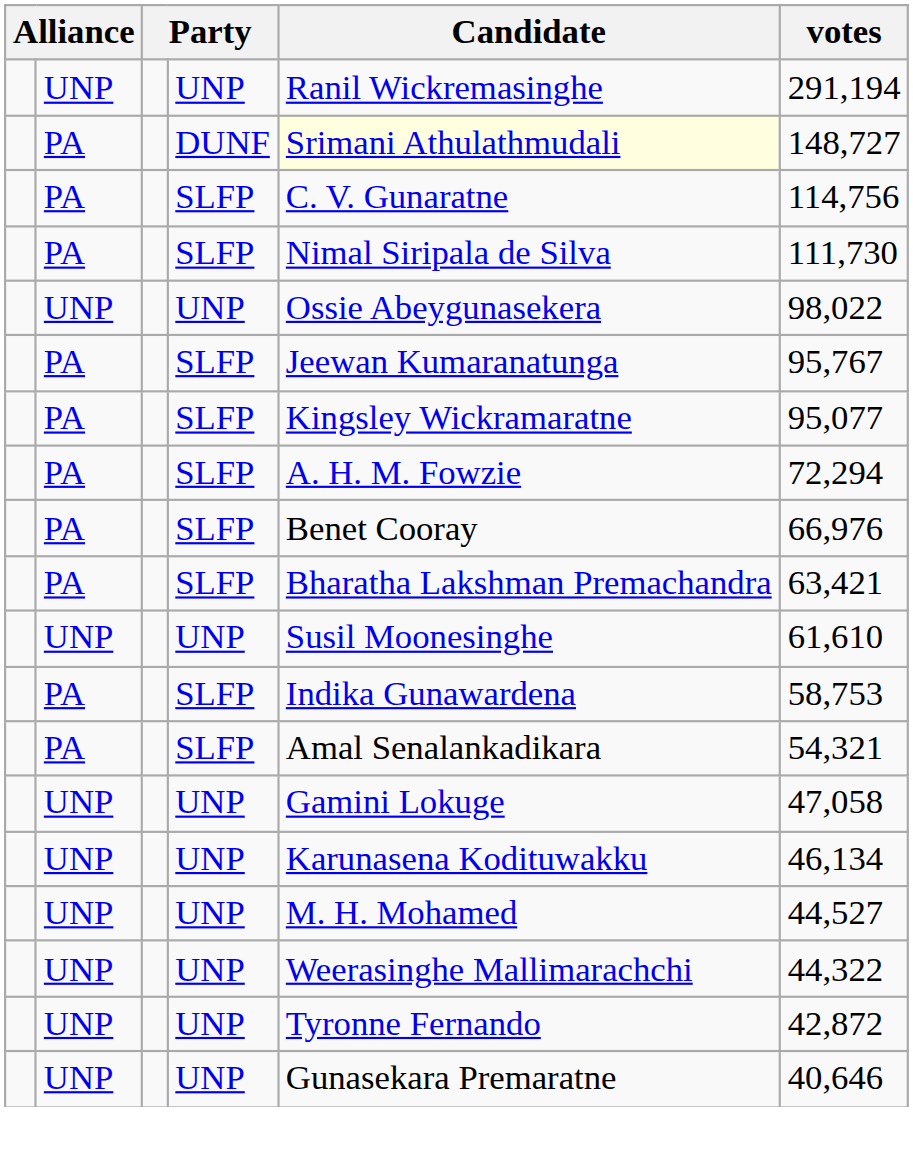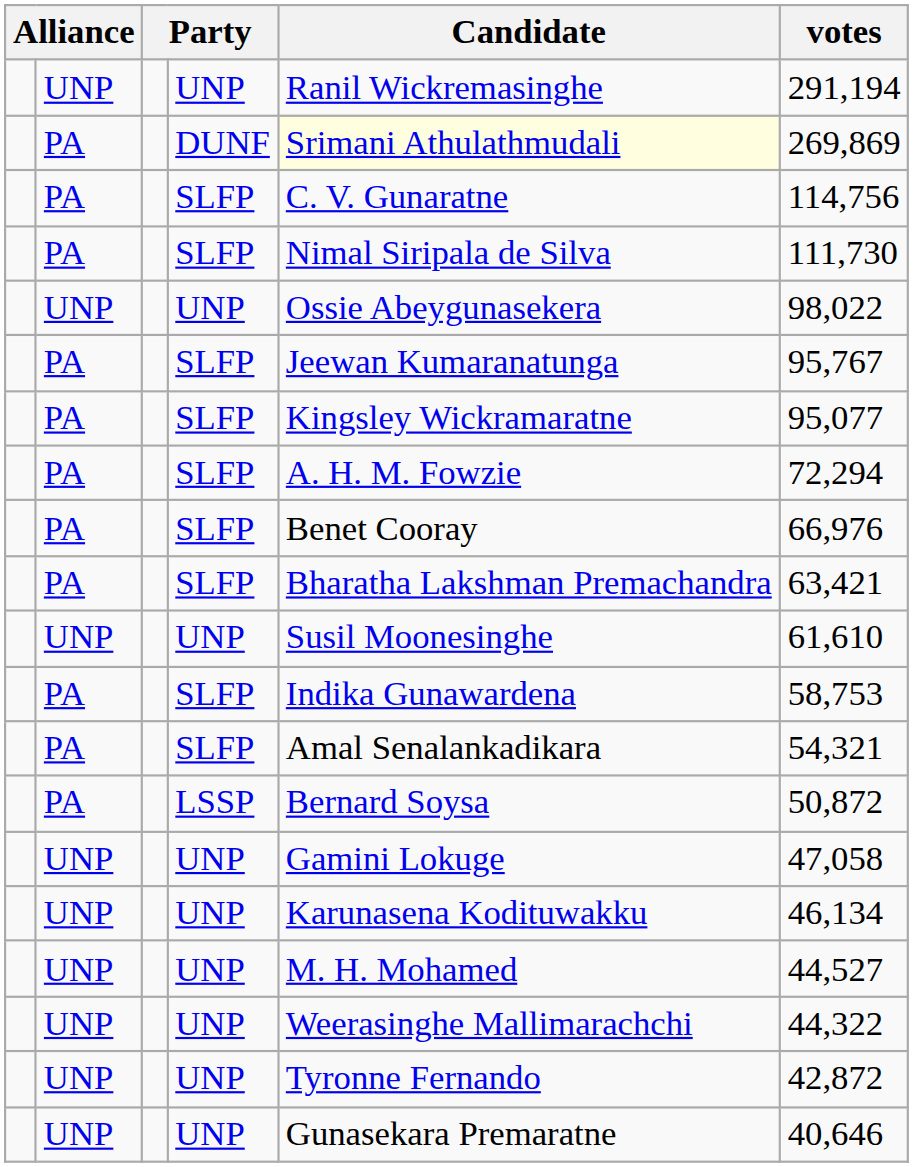DUNF | votes: 148,727 -> 269,869
+ row: PA | LSSP | Bernard Soysa | 50,872
